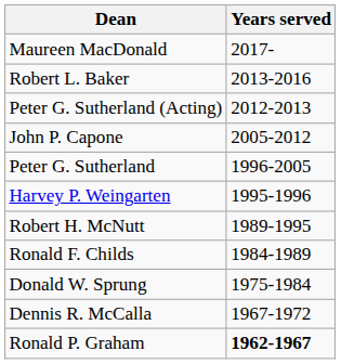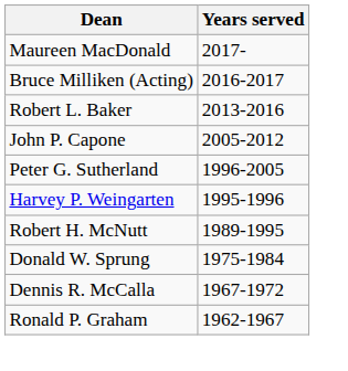+ row: Bruce Milliken (Acting) | 2016-2017
- row: Peter G. Sutherland (Acting) | 2012-2013
- row: Ronald F. Childs | 1984-1989
Ronald P. Graham | Years served: bold -> normal
